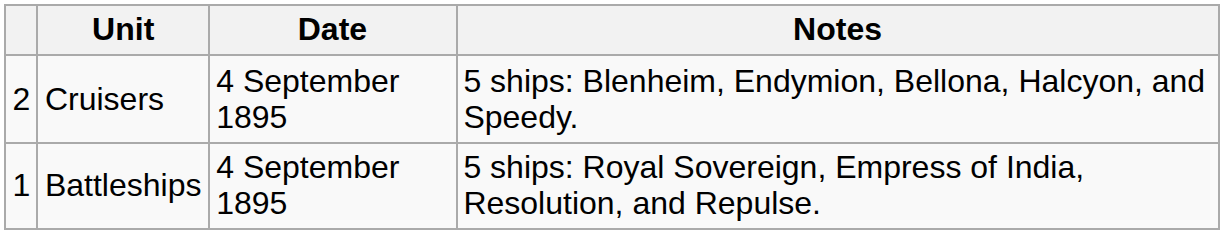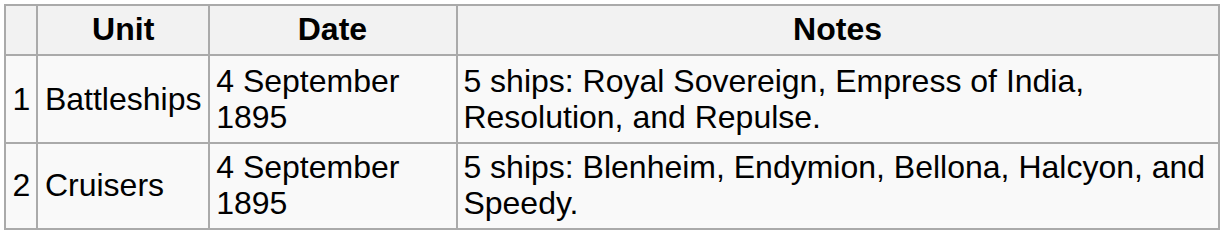rows swapped: Battleships <-> Cruisers
